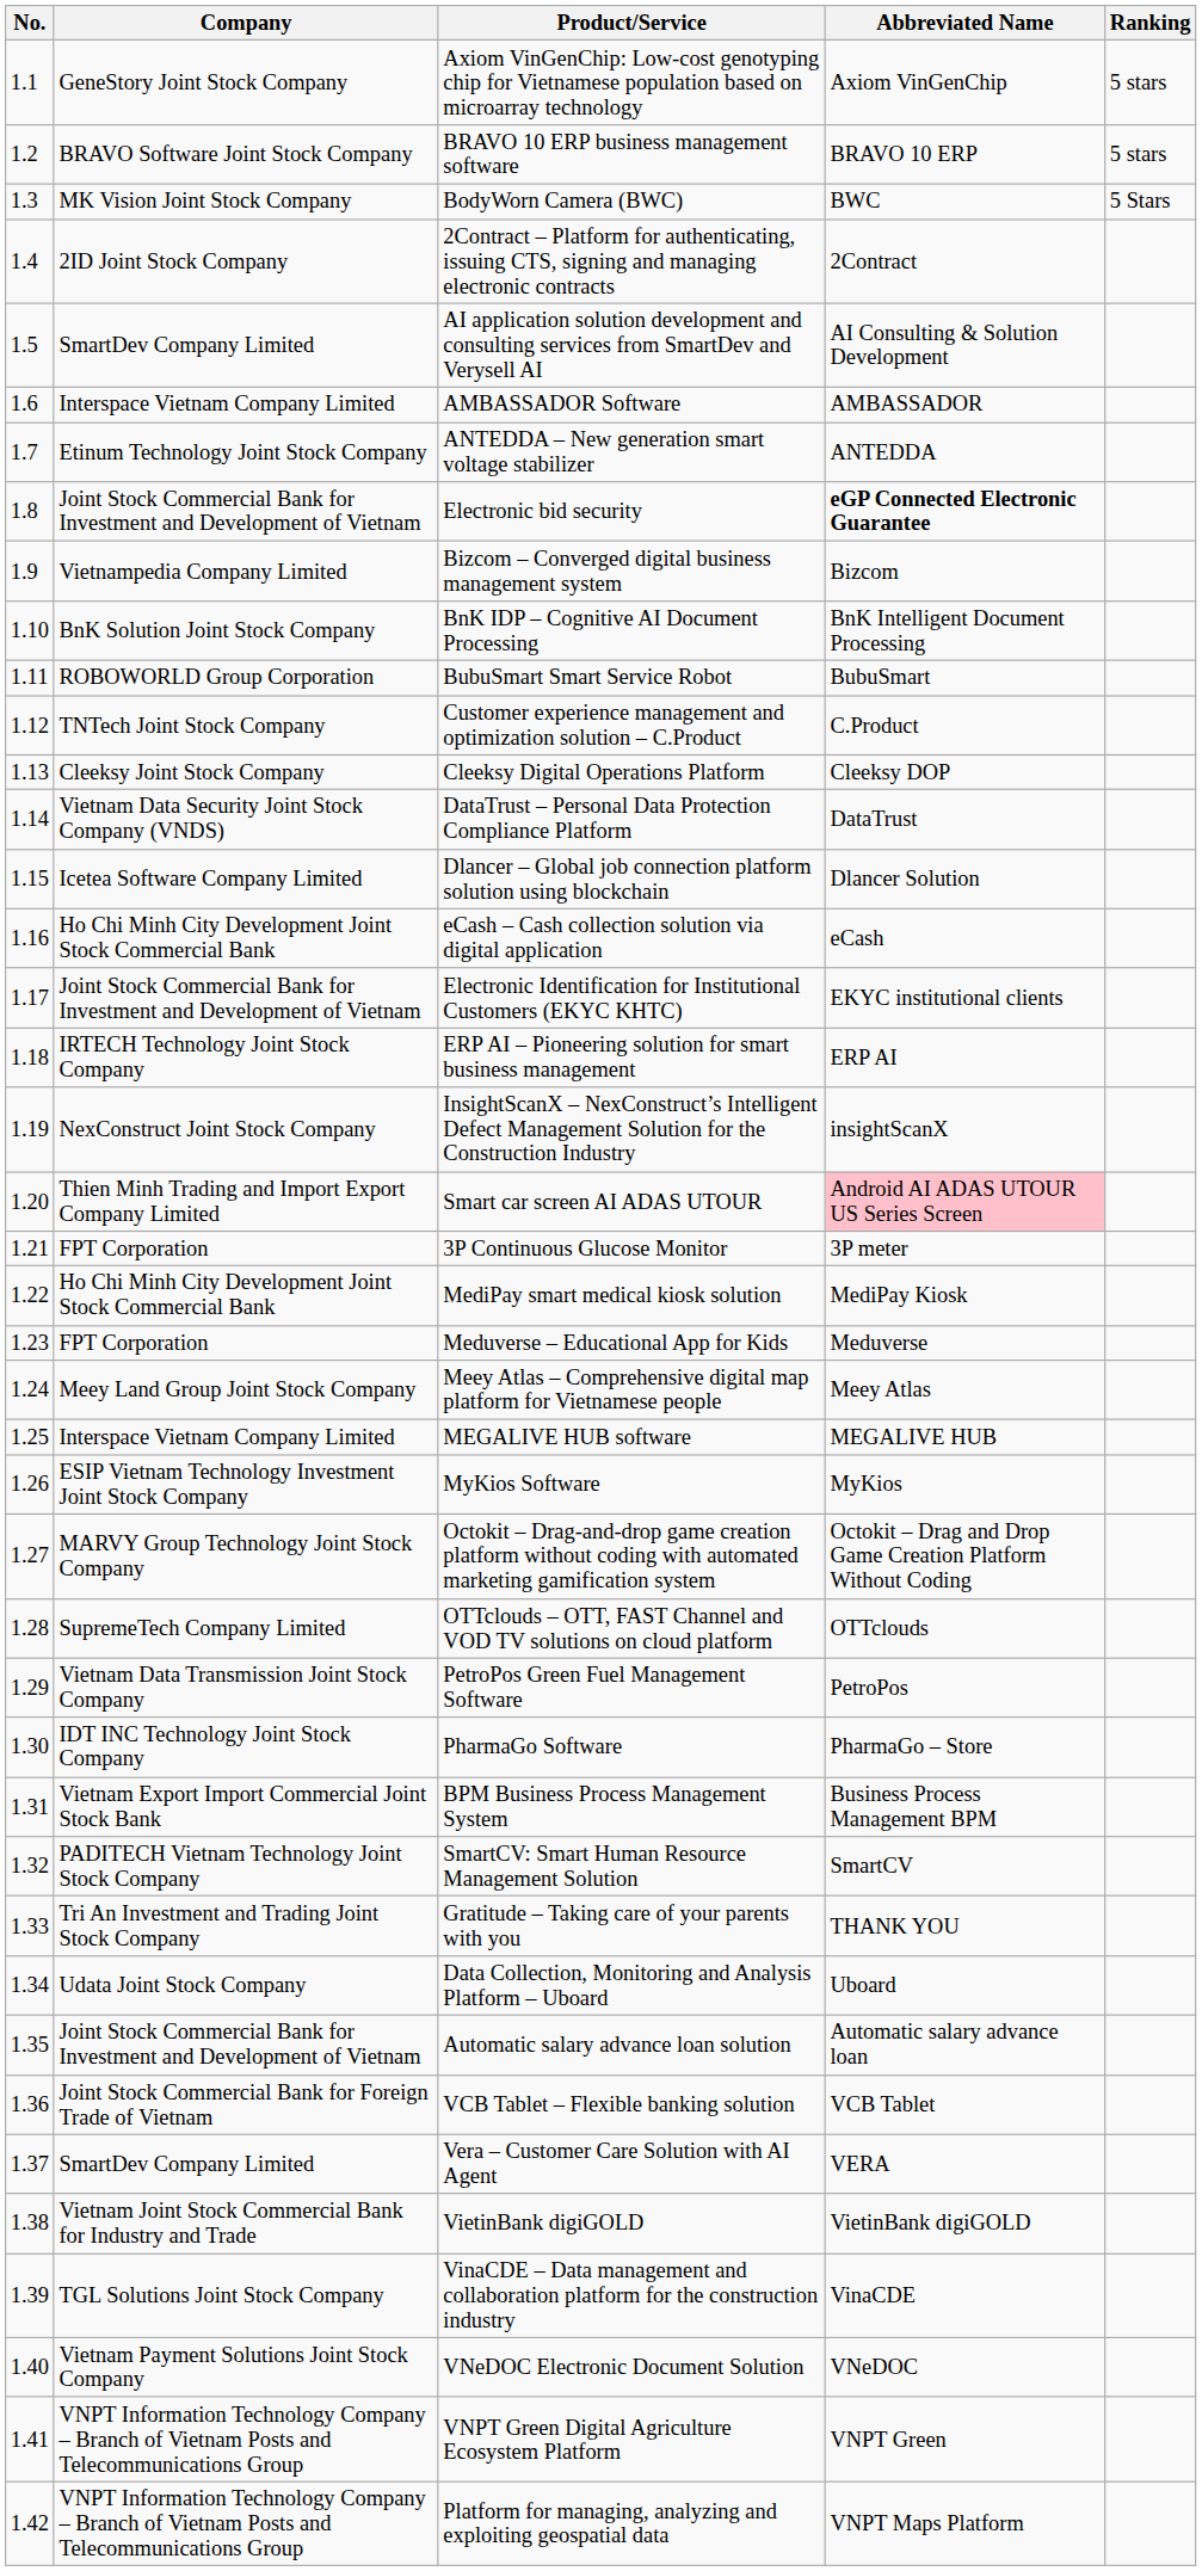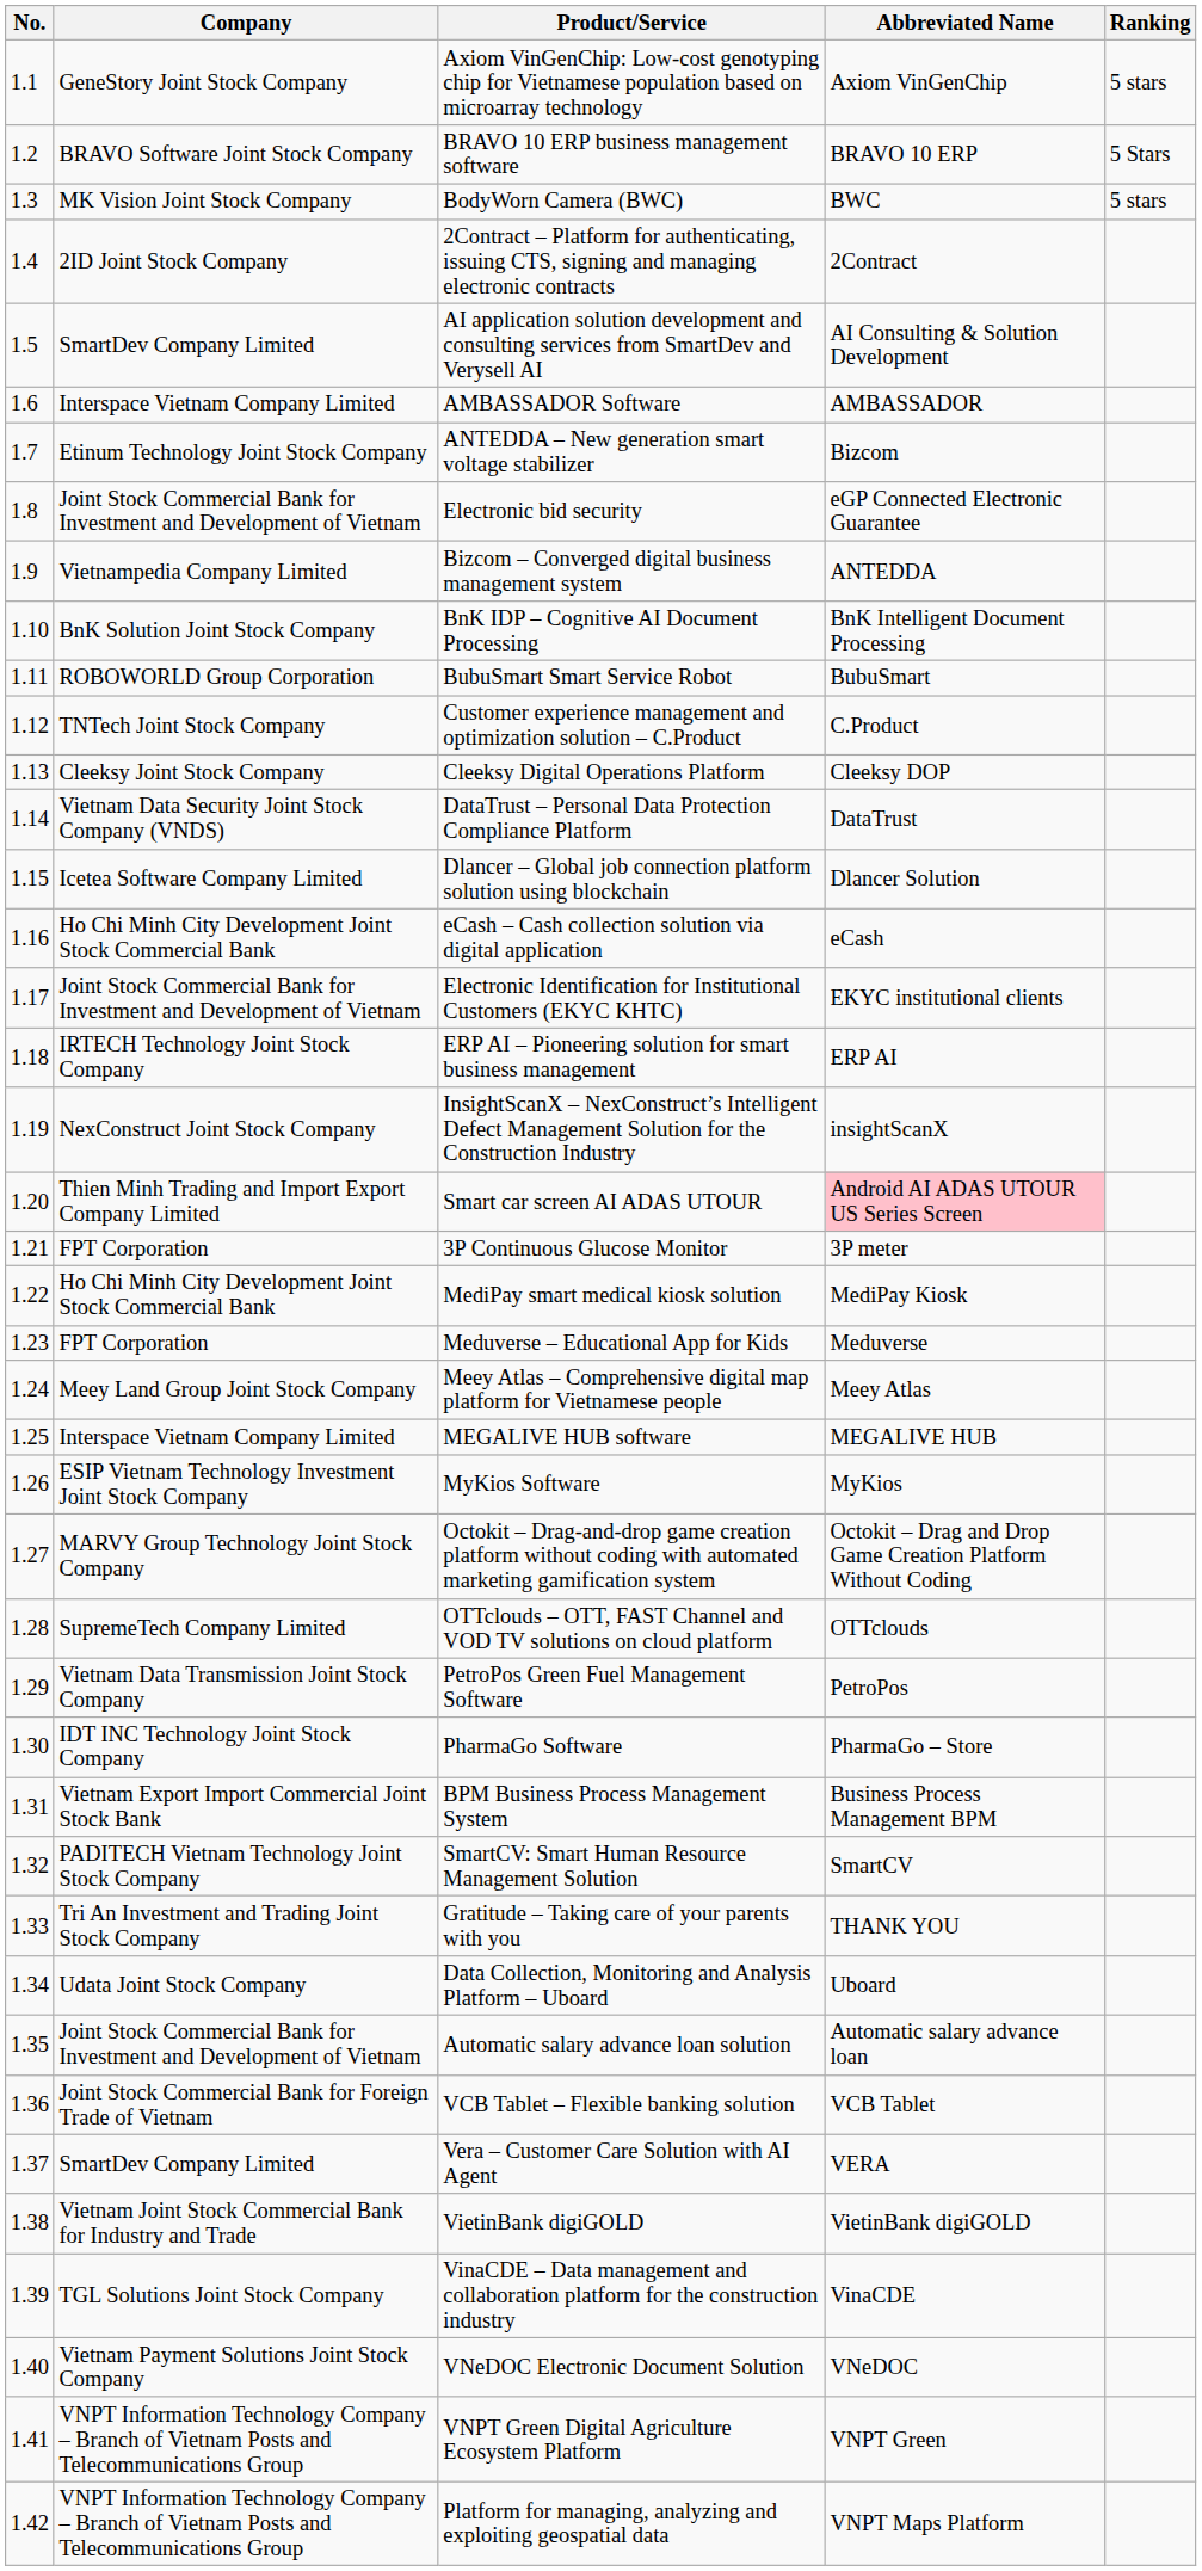BRAVO 10 ERP business management software | Ranking: 5 stars -> 5 Stars
BodyWorn Camera (BWC) | Ranking: 5 Stars -> 5 stars
ANTEDDA – New generation smart voltage stabilizer | Abbreviated Name: ANTEDDA -> Bizcom
Electronic bid security | Abbreviated Name: bold -> normal
Bizcom – Converged digital business management system | Abbreviated Name: Bizcom -> ANTEDDA
